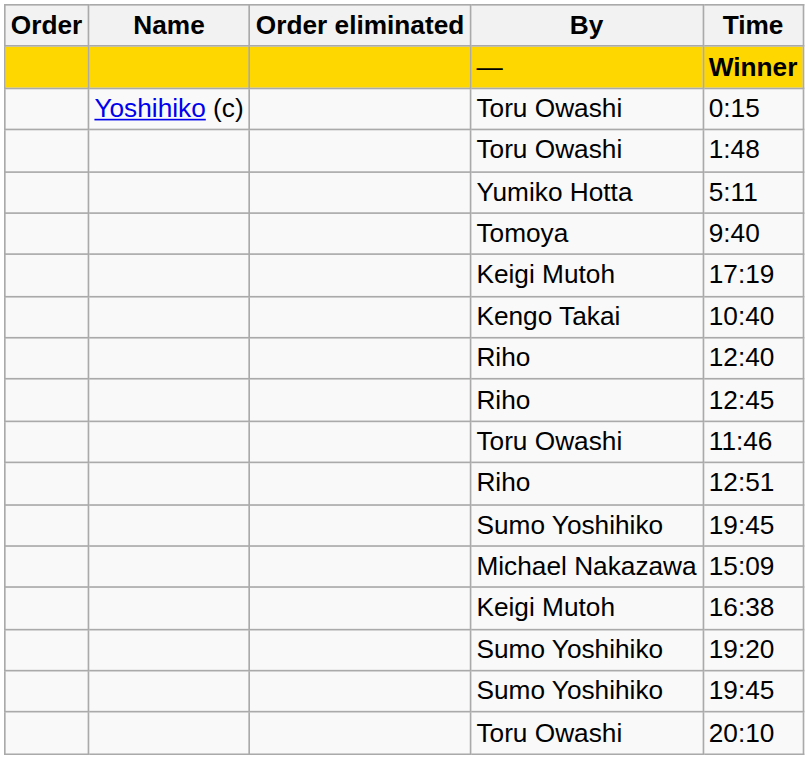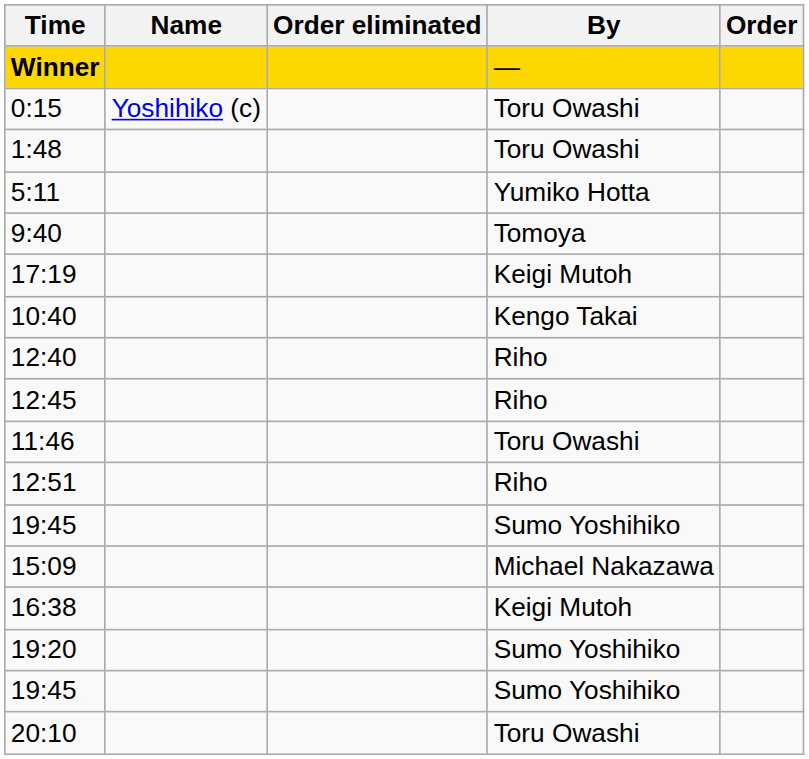columns swapped: Order <-> Time
